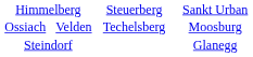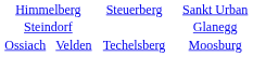rows swapped: Steindorf <-> Ossiach Velden
